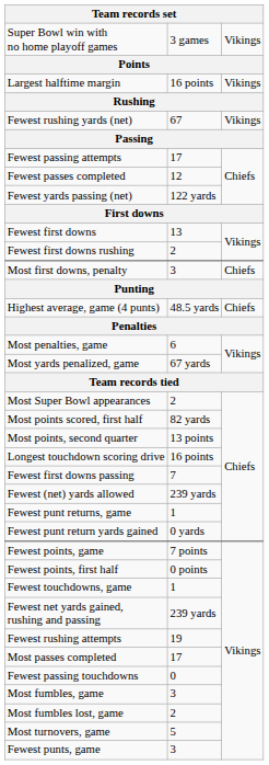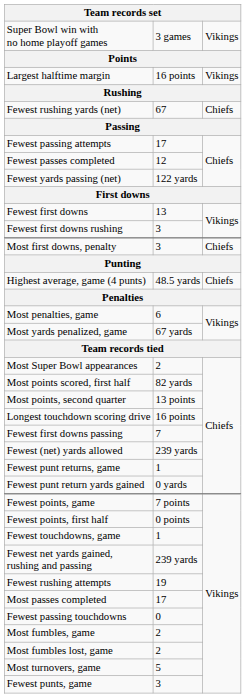Fewest rushing yards (net) | column 3: Vikings -> Chiefs
Fewest first downs rushing | column 2: 2 -> 3
Most fumbles, game | column 2: 3 -> 2
